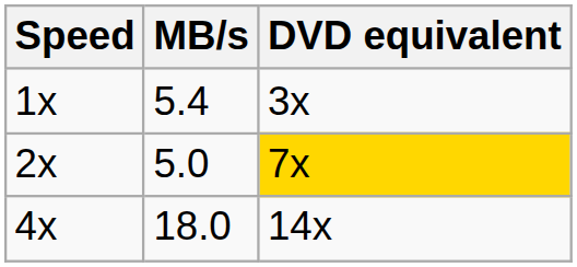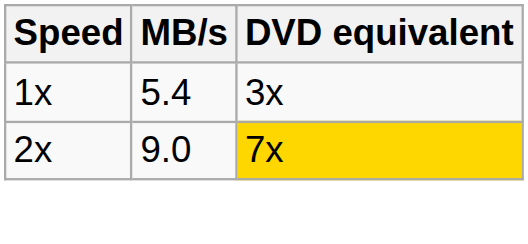2x | MB/s: 5.0 -> 9.0
- row: 4x | 18.0 | 14x
